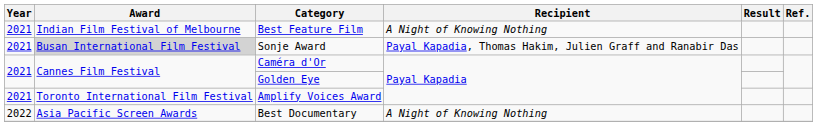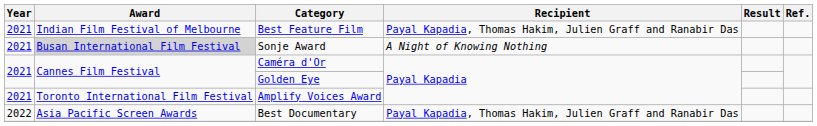Best Feature Film | Recipient: A Night of Knowing Nothing -> Payal Kapadia, Thomas Hakim, Julien Graff and Ranabir Das
Sonje Award | Recipient: Payal Kapadia, Thomas Hakim, Julien Graff and Ranabir Das -> A Night of Knowing Nothing
Best Documentary | Recipient: A Night of Knowing Nothing -> Payal Kapadia, Thomas Hakim, Julien Graff and Ranabir Das
